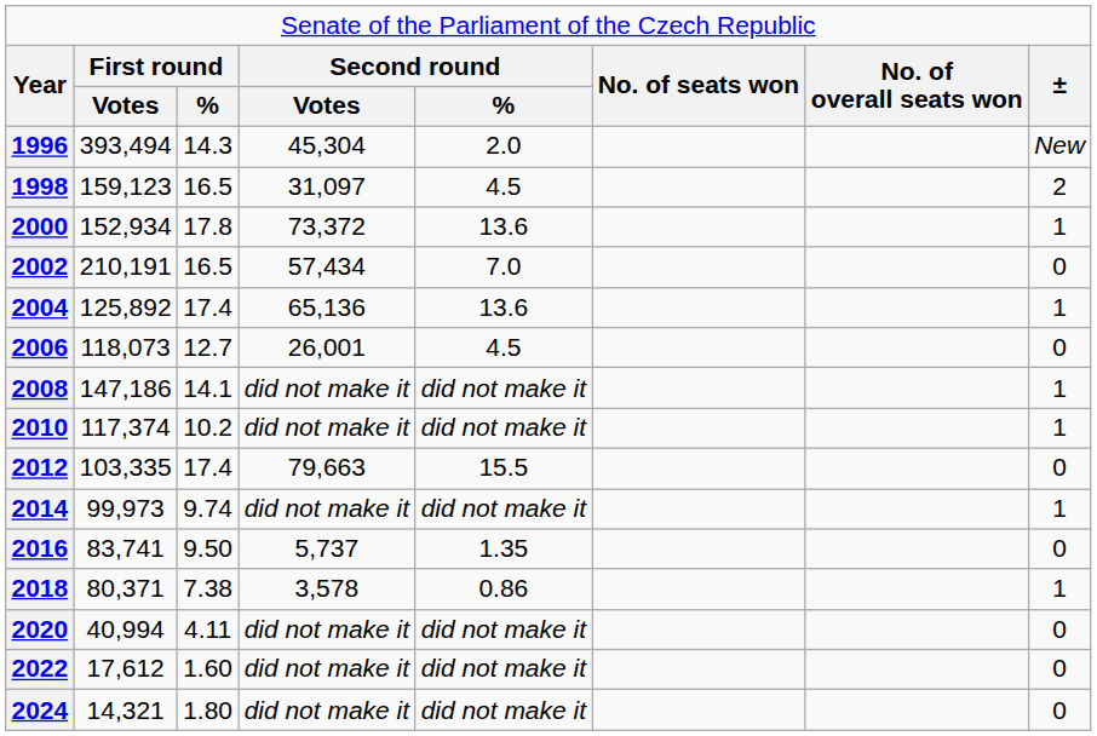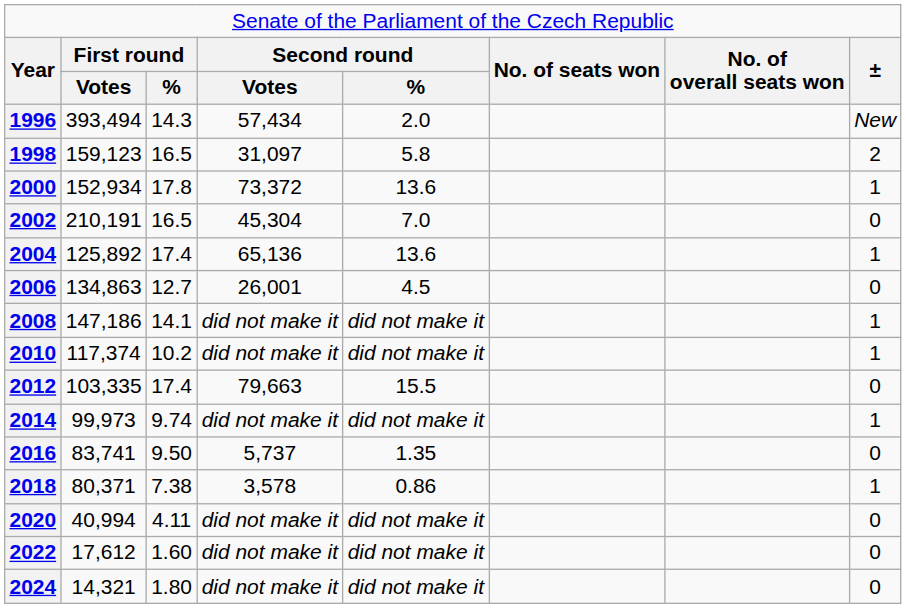1996 | column 4: 45,304 -> 57,434
1998 | column 5: 4.5 -> 5.8
2002 | column 4: 57,434 -> 45,304
2006 | column 2: 118,073 -> 134,863
